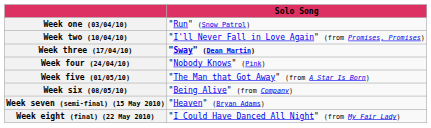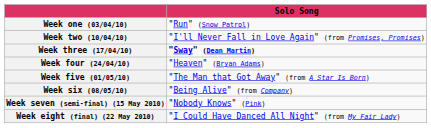Week four (24/04/10) | Solo Song: "Nobody Knows" (Pink) -> "Heaven" (Bryan Adams)
Week seven (semi-final) (15 May 2010) | Solo Song: "Heaven" (Bryan Adams) -> "Nobody Knows" (Pink)
